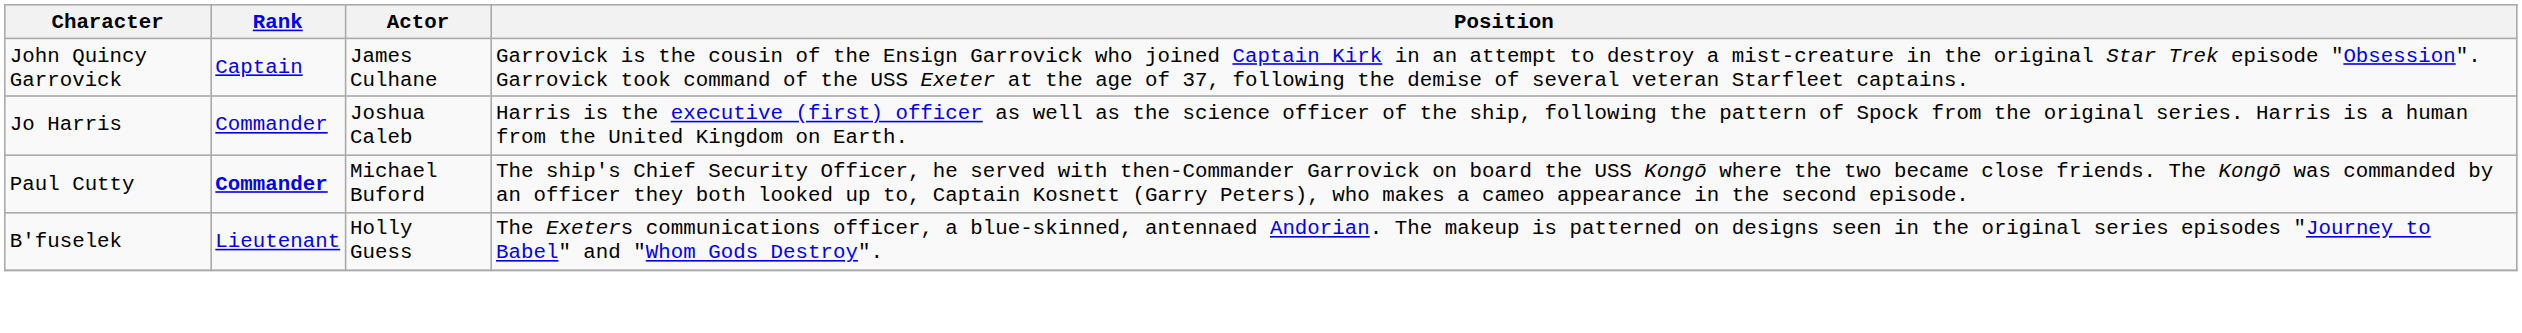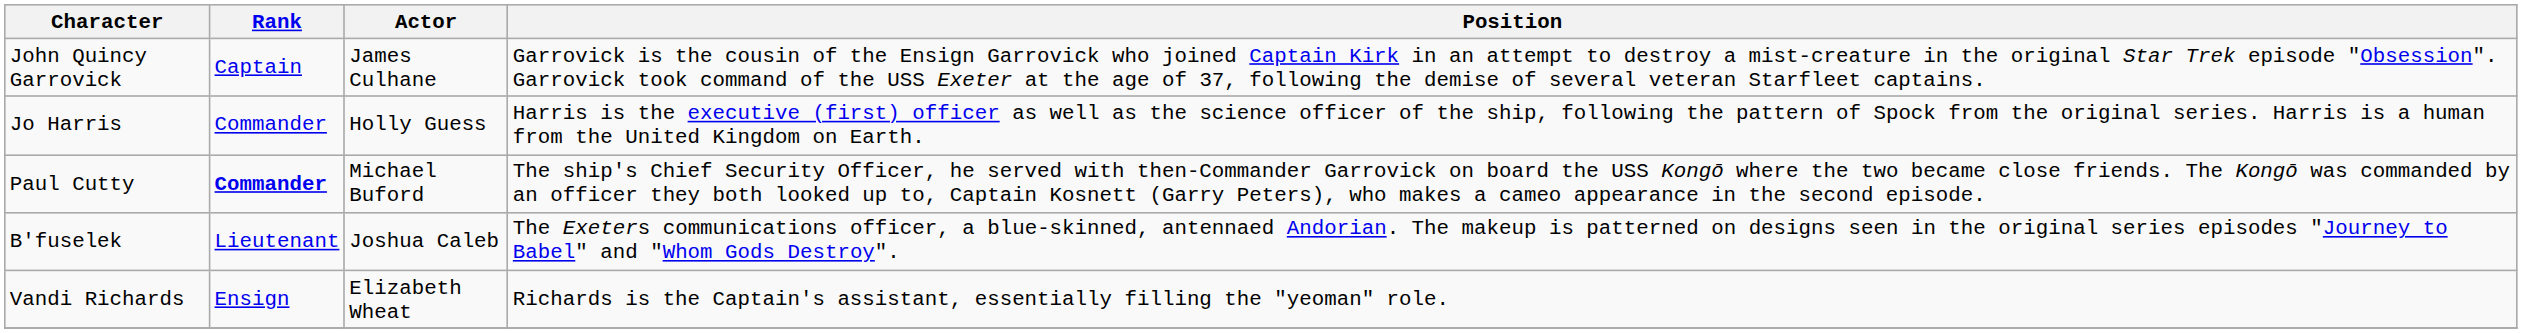Jo Harris | Actor: Joshua Caleb -> Holly Guess
B'fuselek | Actor: Holly Guess -> Joshua Caleb
+ row: Vandi Richards | Ensign | Elizabeth Wheat | Richards is the Captain's assistant, essentially filling the "yeoman" role.
